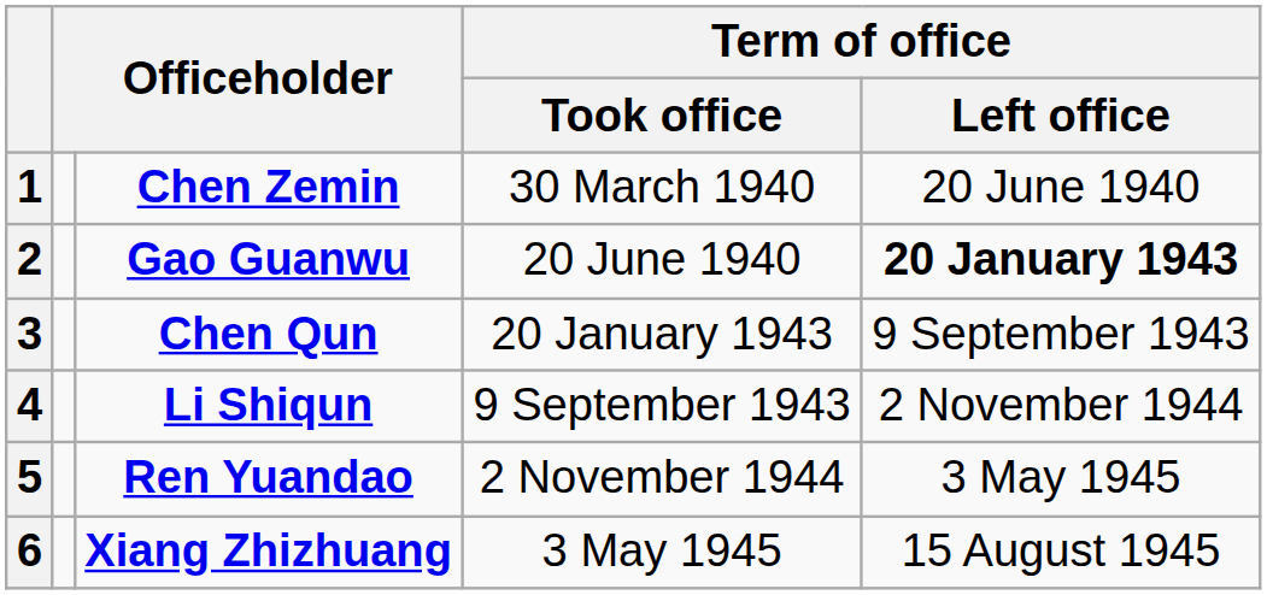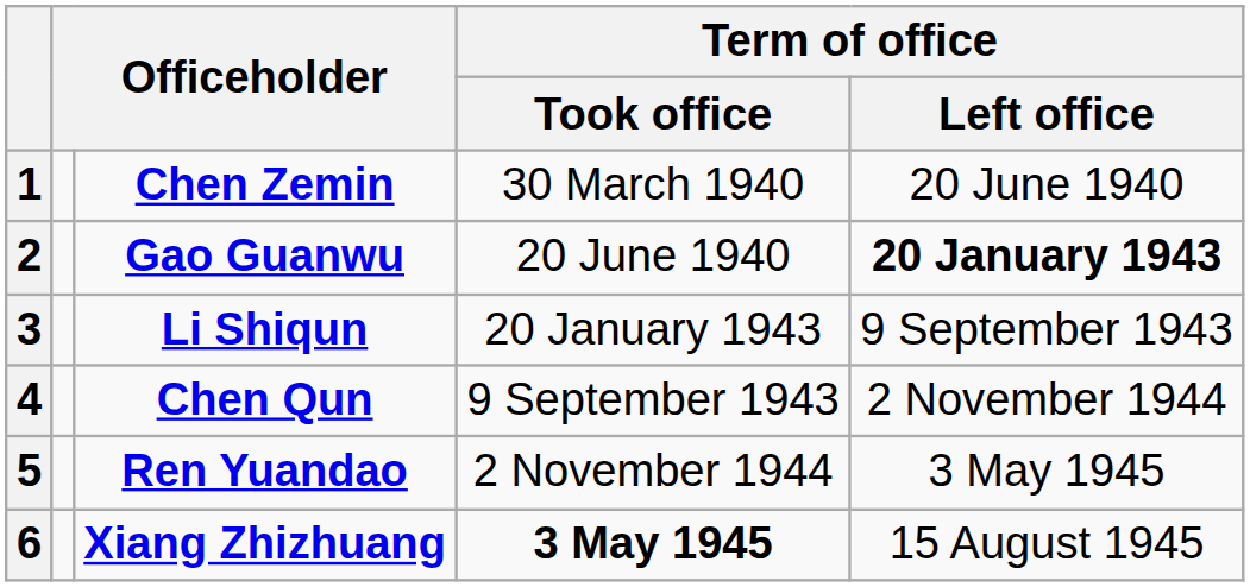3 | column 3: Chen Qun -> Li Shiqun
4 | column 3: Li Shiqun -> Chen Qun
6 | Term of office / Took office: normal -> bold
